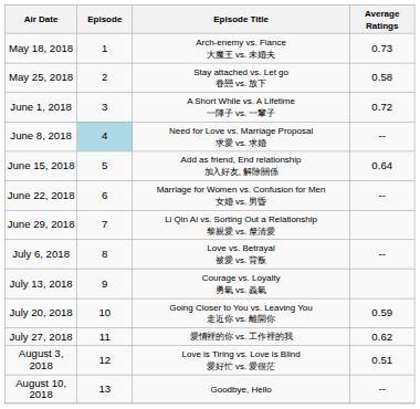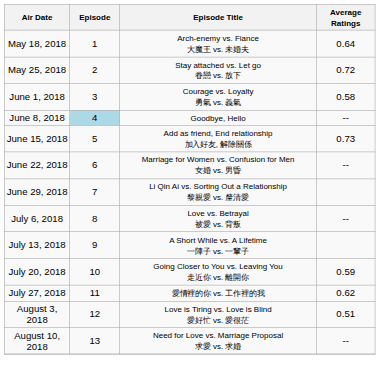May 18, 2018 | Average Ratings: 0.73 -> 0.64
May 25, 2018 | Average Ratings: 0.58 -> 0.72
June 1, 2018 | Episode Title: A Short While vs. A Lifetime 一陣子 vs. 一輩子 -> Courage vs. Loyalty 勇氣 vs. 義氣
June 1, 2018 | Average Ratings: 0.72 -> 0.58
June 8, 2018 | Episode Title: Need for Love vs. Marriage Proposal 求愛 vs. 求婚 -> Goodbye, Hello
June 15, 2018 | Average Ratings: 0.64 -> 0.73
July 13, 2018 | Episode Title: Courage vs. Loyalty 勇氣 vs. 義氣 -> A Short While vs. A Lifetime 一陣子 vs. 一輩子
August 10, 2018 | Episode Title: Goodbye, Hello -> Need for Love vs. Marriage Proposal 求愛 vs. 求婚
